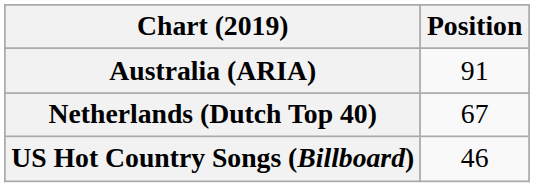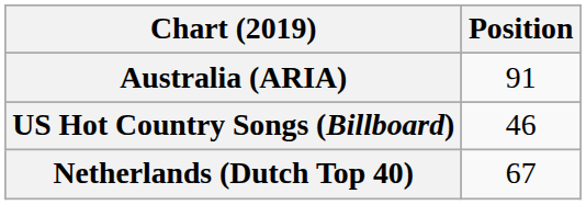rows swapped: Netherlands (Dutch Top 40) <-> US Hot Country Songs (Billboard)
